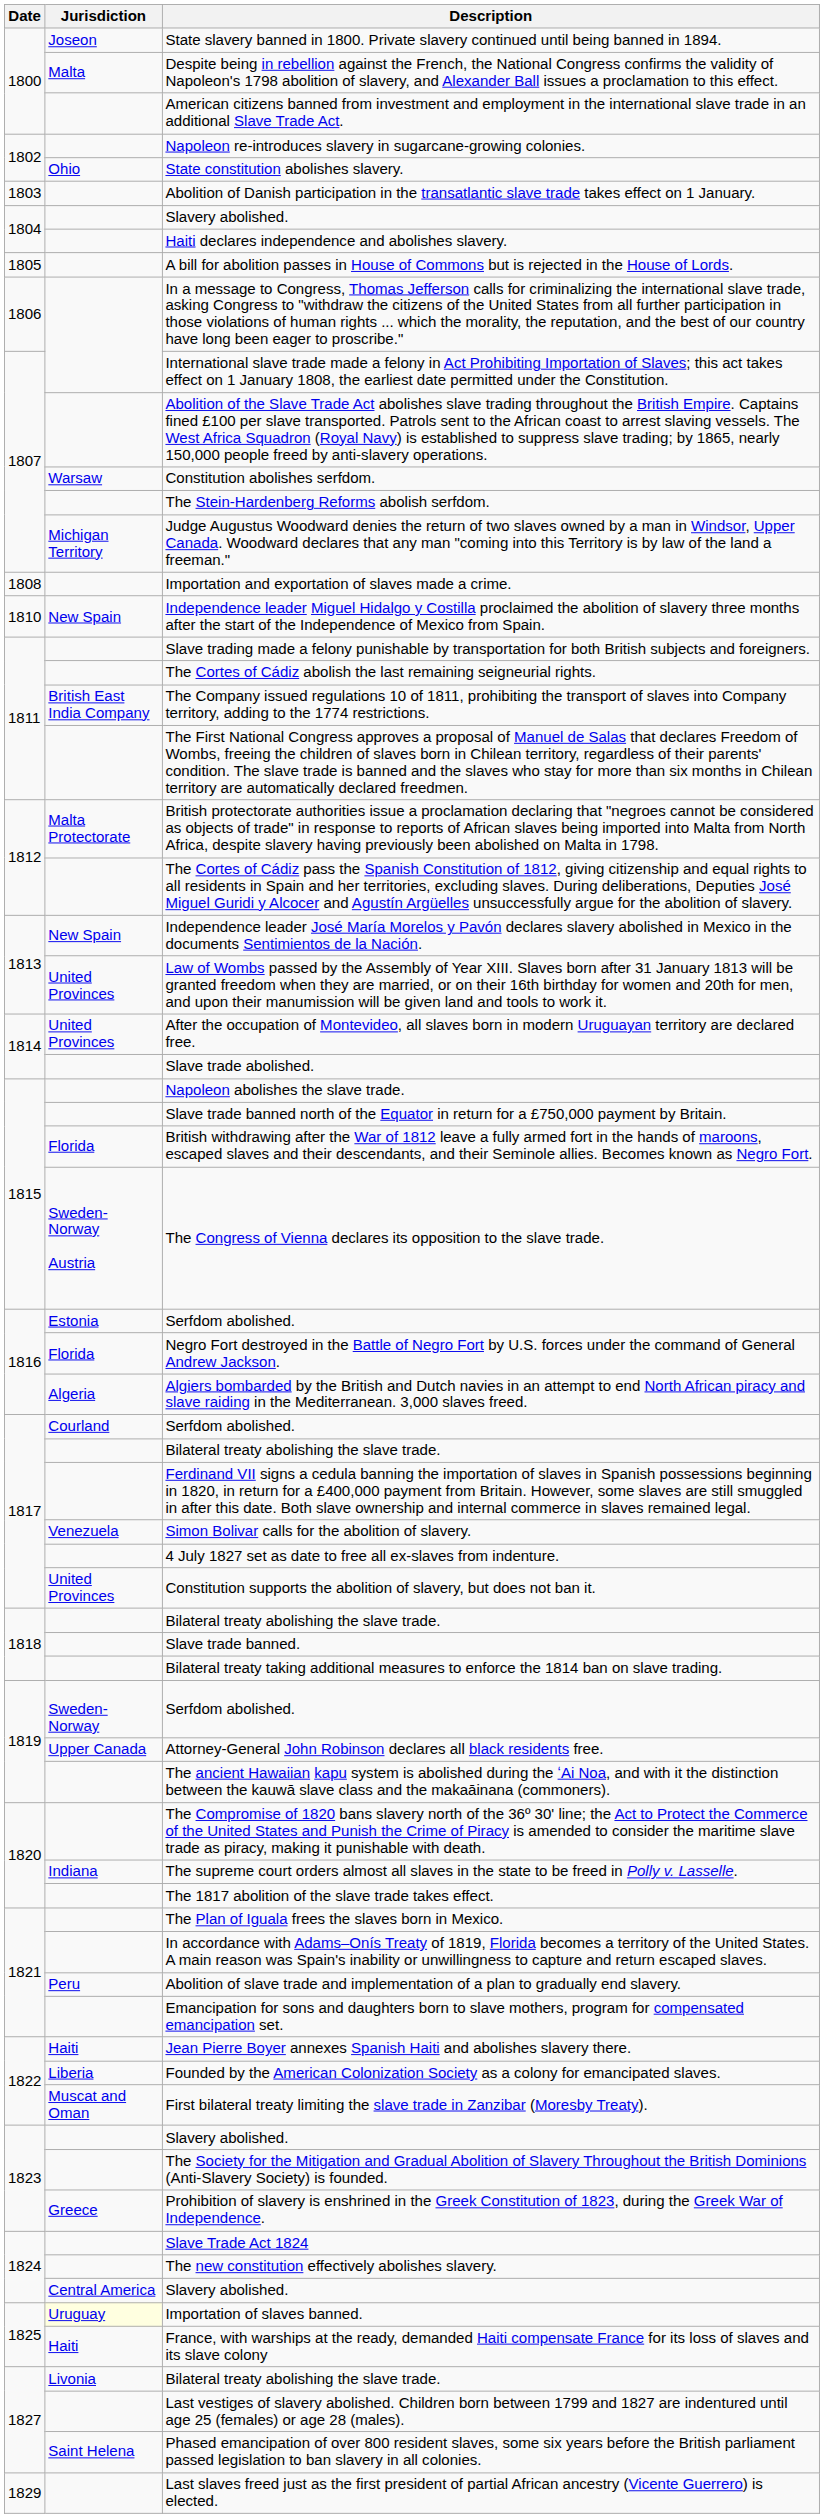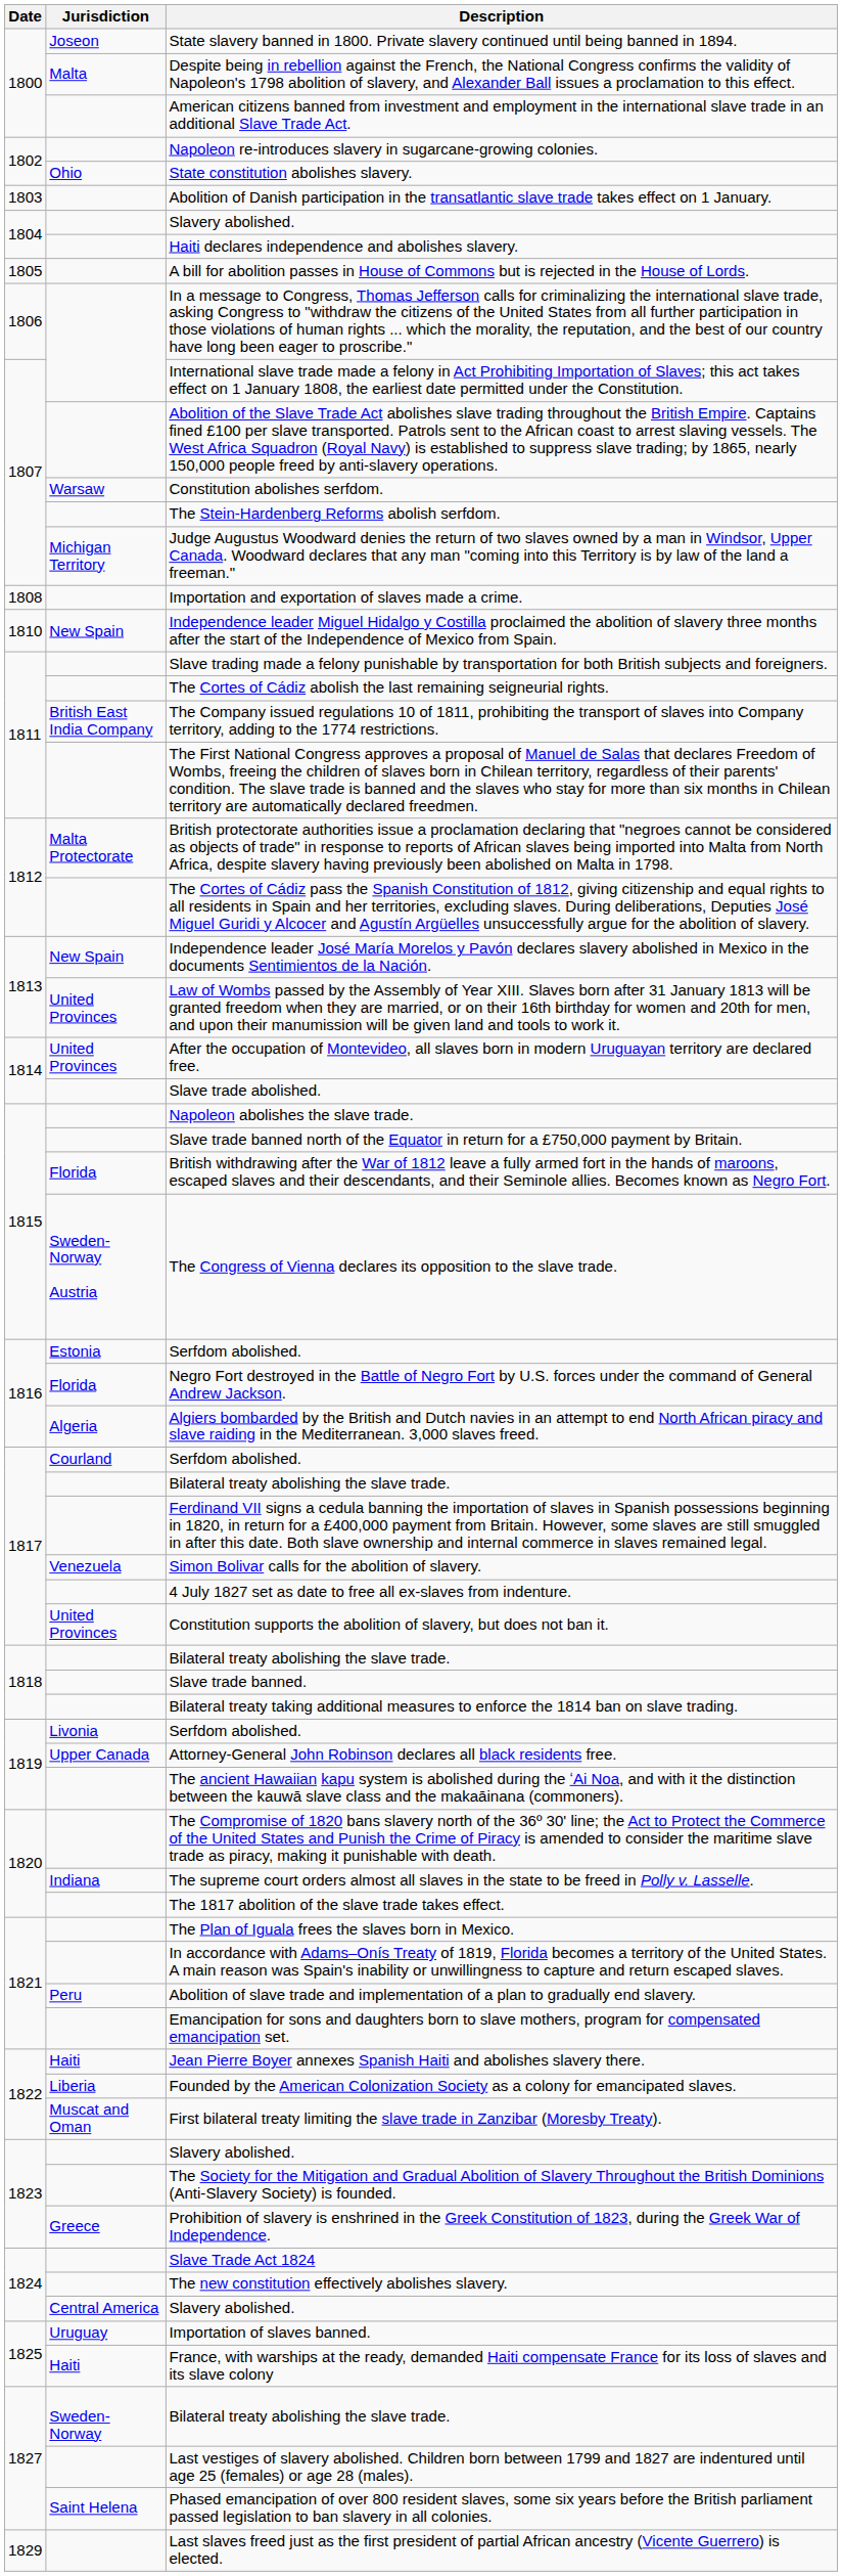1819 / Serfdom abolished. | Jurisdiction: Sweden-Norway -> Livonia
Importation of slaves banned. | Jurisdiction: lightyellow background -> no background
1827 / Bilateral treaty abolishing the slave trade. | Jurisdiction: Livonia -> Sweden-Norway
